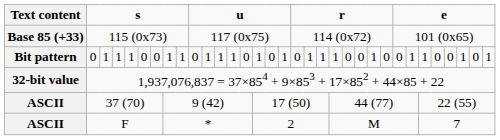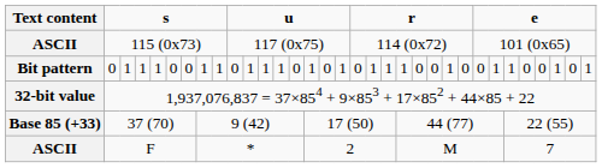115 (0x73) | Text content: Base 85 (+33) -> ASCII
37 (70) | Text content: ASCII -> Base 85 (+33)
